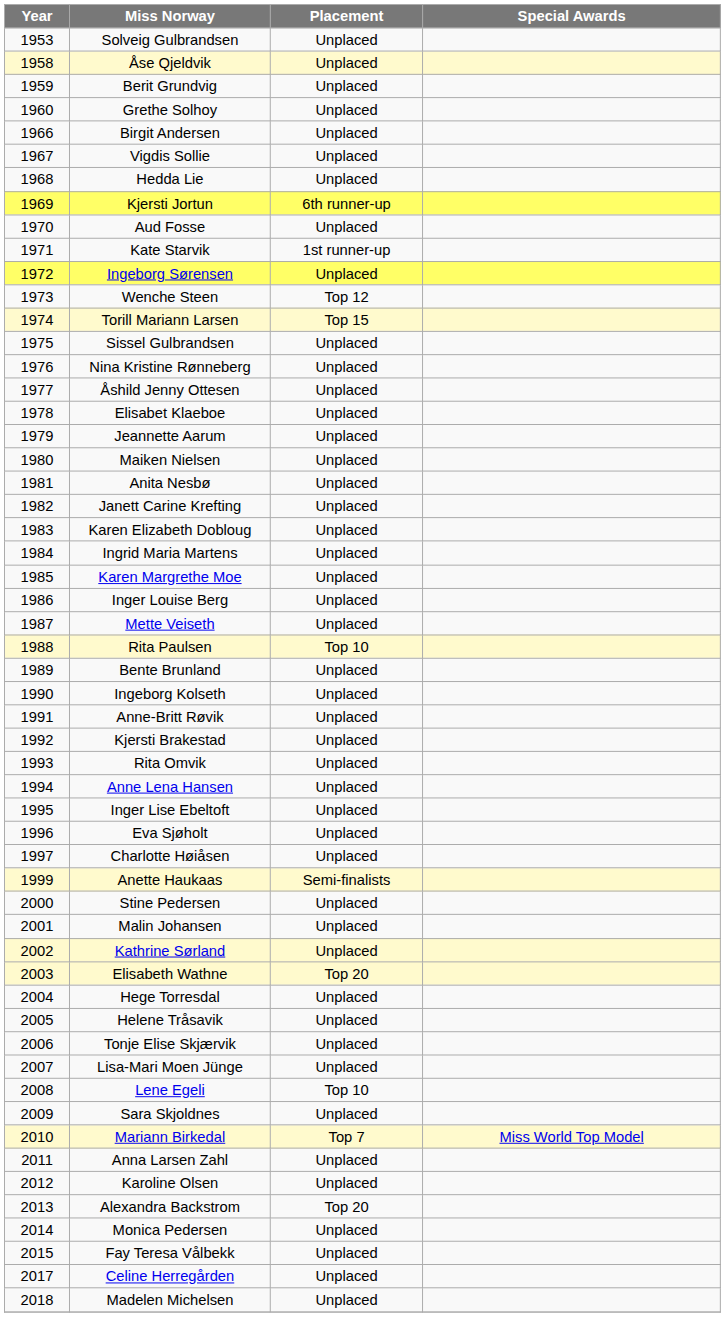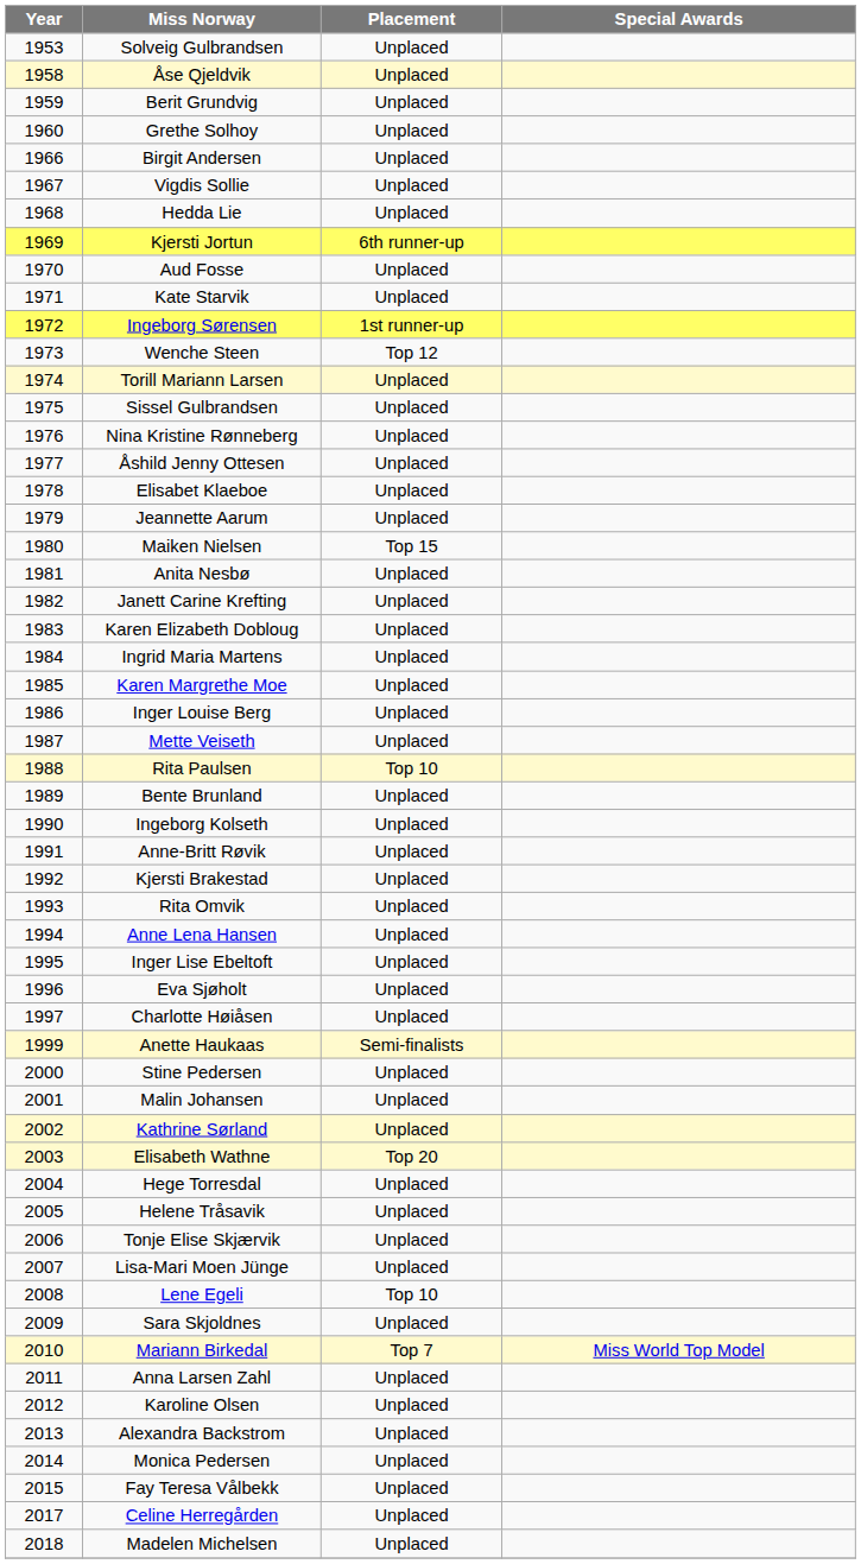Kate Starvik | Placement: 1st runner-up -> Unplaced
Ingeborg Sørensen | Placement: Unplaced -> 1st runner-up
Torill Mariann Larsen | Placement: Top 15 -> Unplaced
Maiken Nielsen | Placement: Unplaced -> Top 15
Alexandra Backstrom | Placement: Top 20 -> Unplaced
